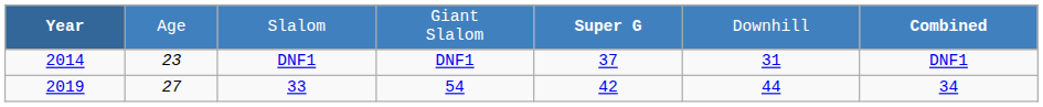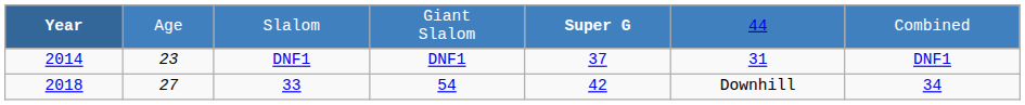Slalom | column 6: Downhill -> 44
Slalom | column 7: bold -> normal
33 | Year: 2019 -> 2018
33 | column 6: 44 -> Downhill
